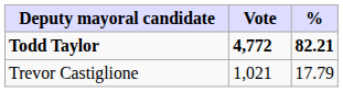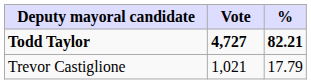Todd Taylor | Vote: 4,772 -> 4,727
